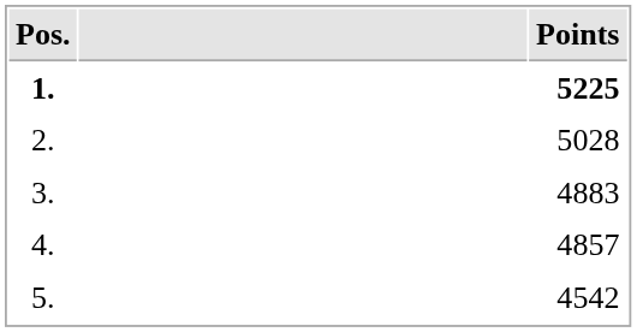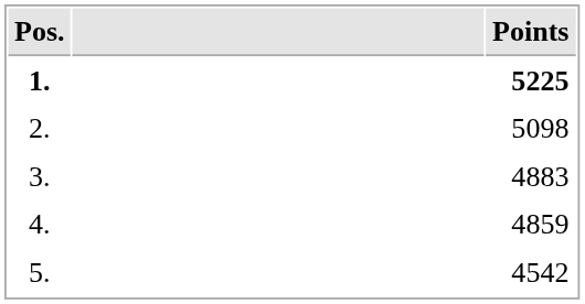2. | Points: 5028 -> 5098
4. | Points: 4857 -> 4859
